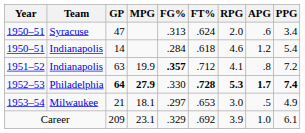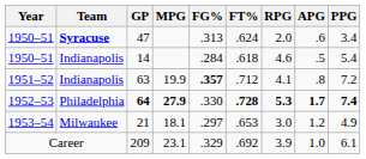47 | Team: normal -> bold
14 | APG: 1.2 -> .5
21 | APG: .5 -> 1.2
